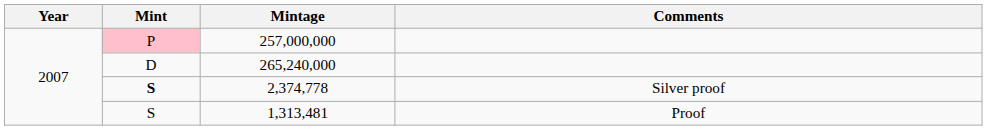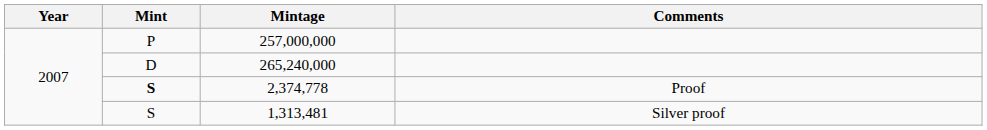257,000,000 | Mint: pink background -> no background
2,374,778 | Comments: Silver proof -> Proof
1,313,481 | Comments: Proof -> Silver proof
